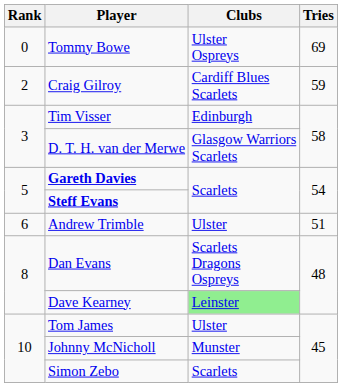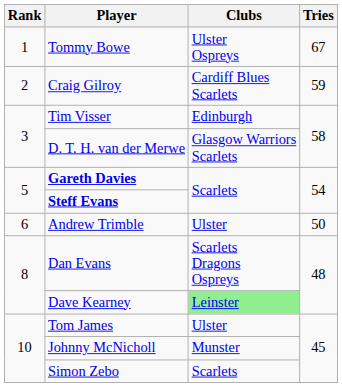Tommy Bowe | Rank: 0 -> 1
Tommy Bowe | Tries: 69 -> 67
Andrew Trimble | Tries: 51 -> 50
